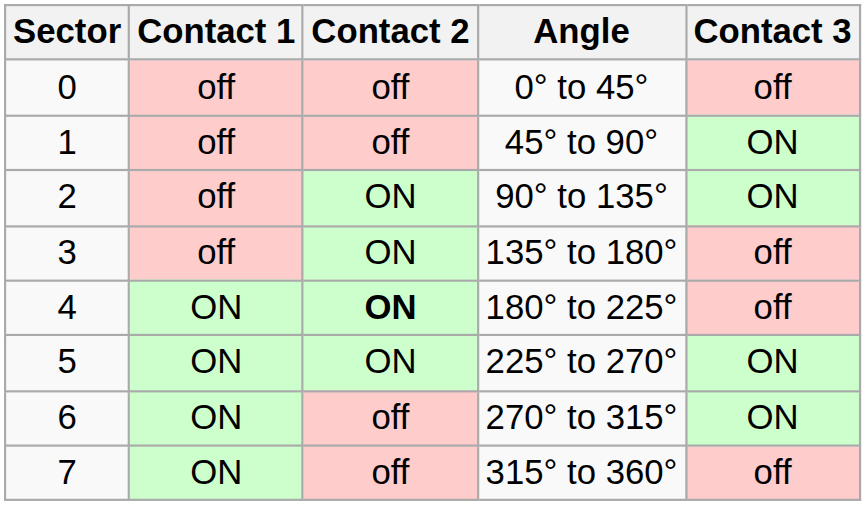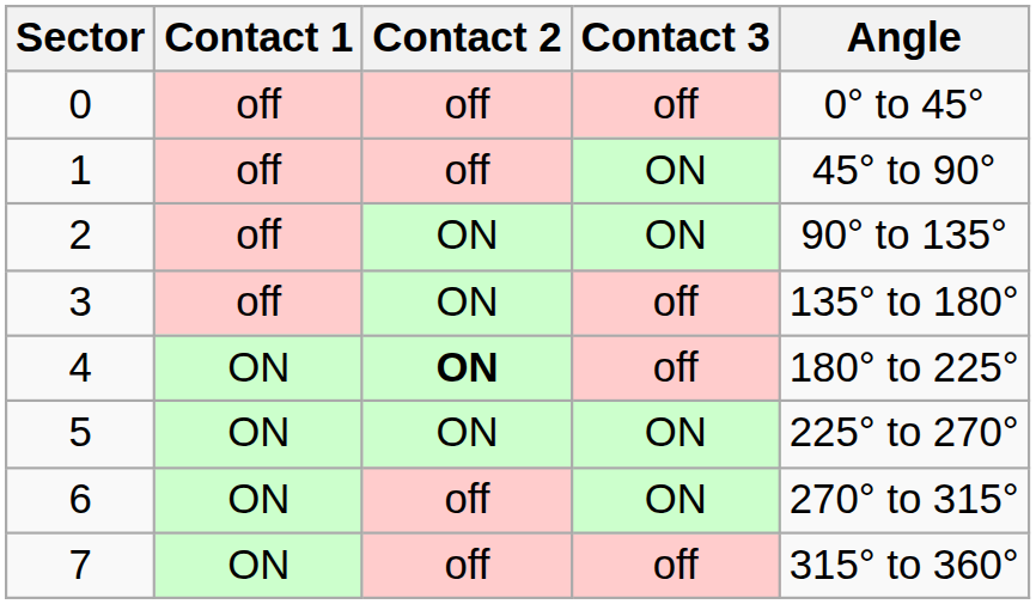columns swapped: Contact 3 <-> Angle
